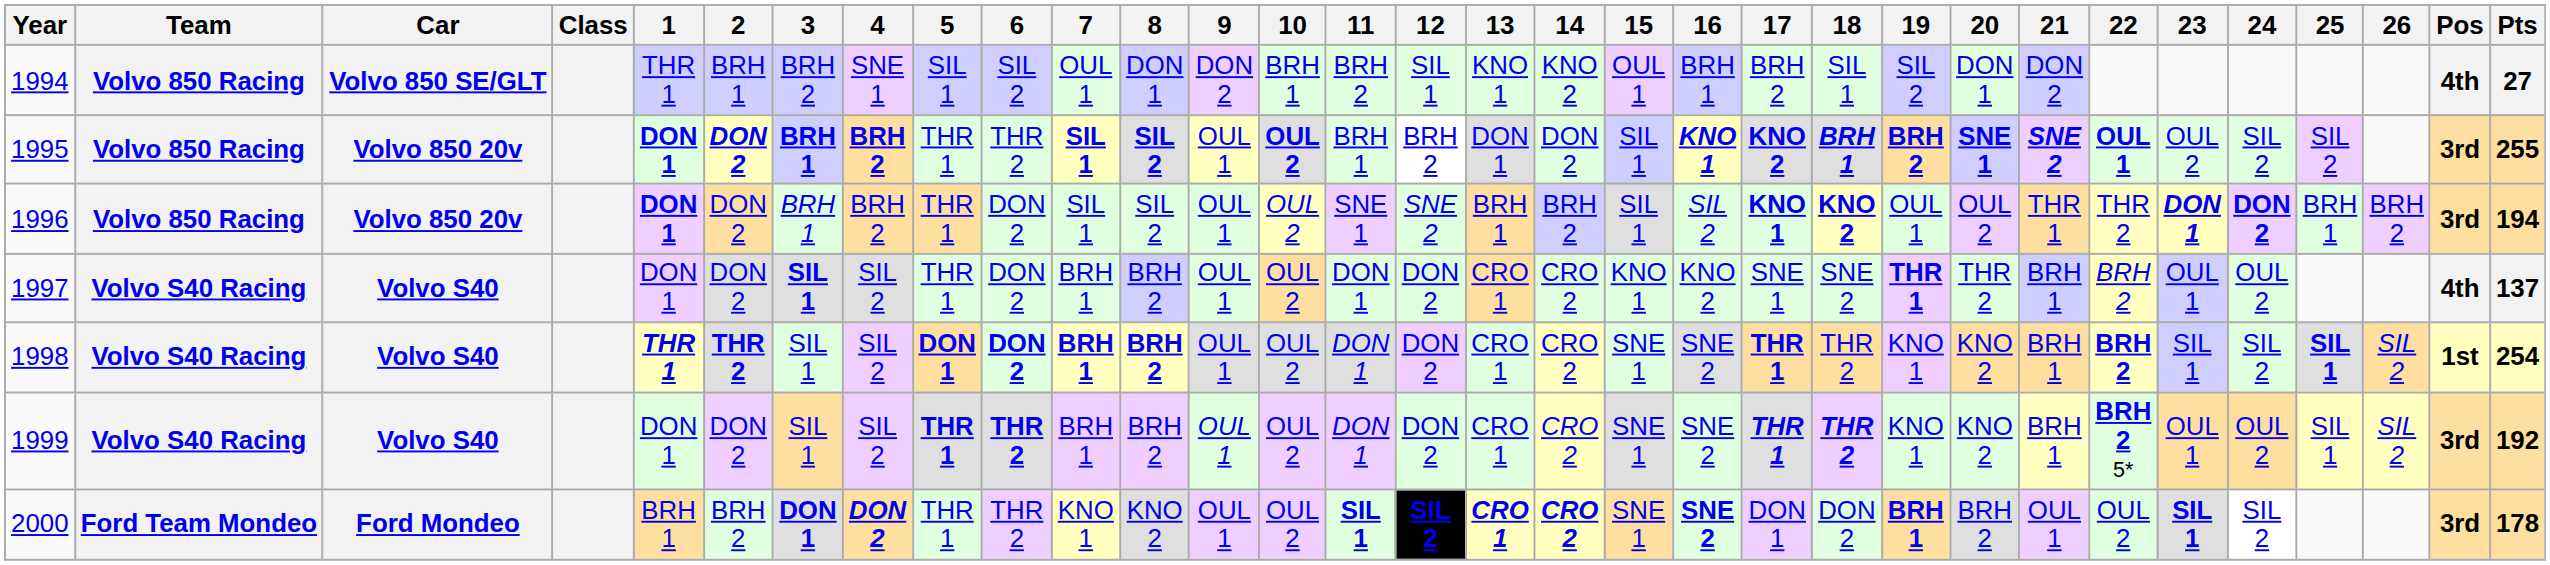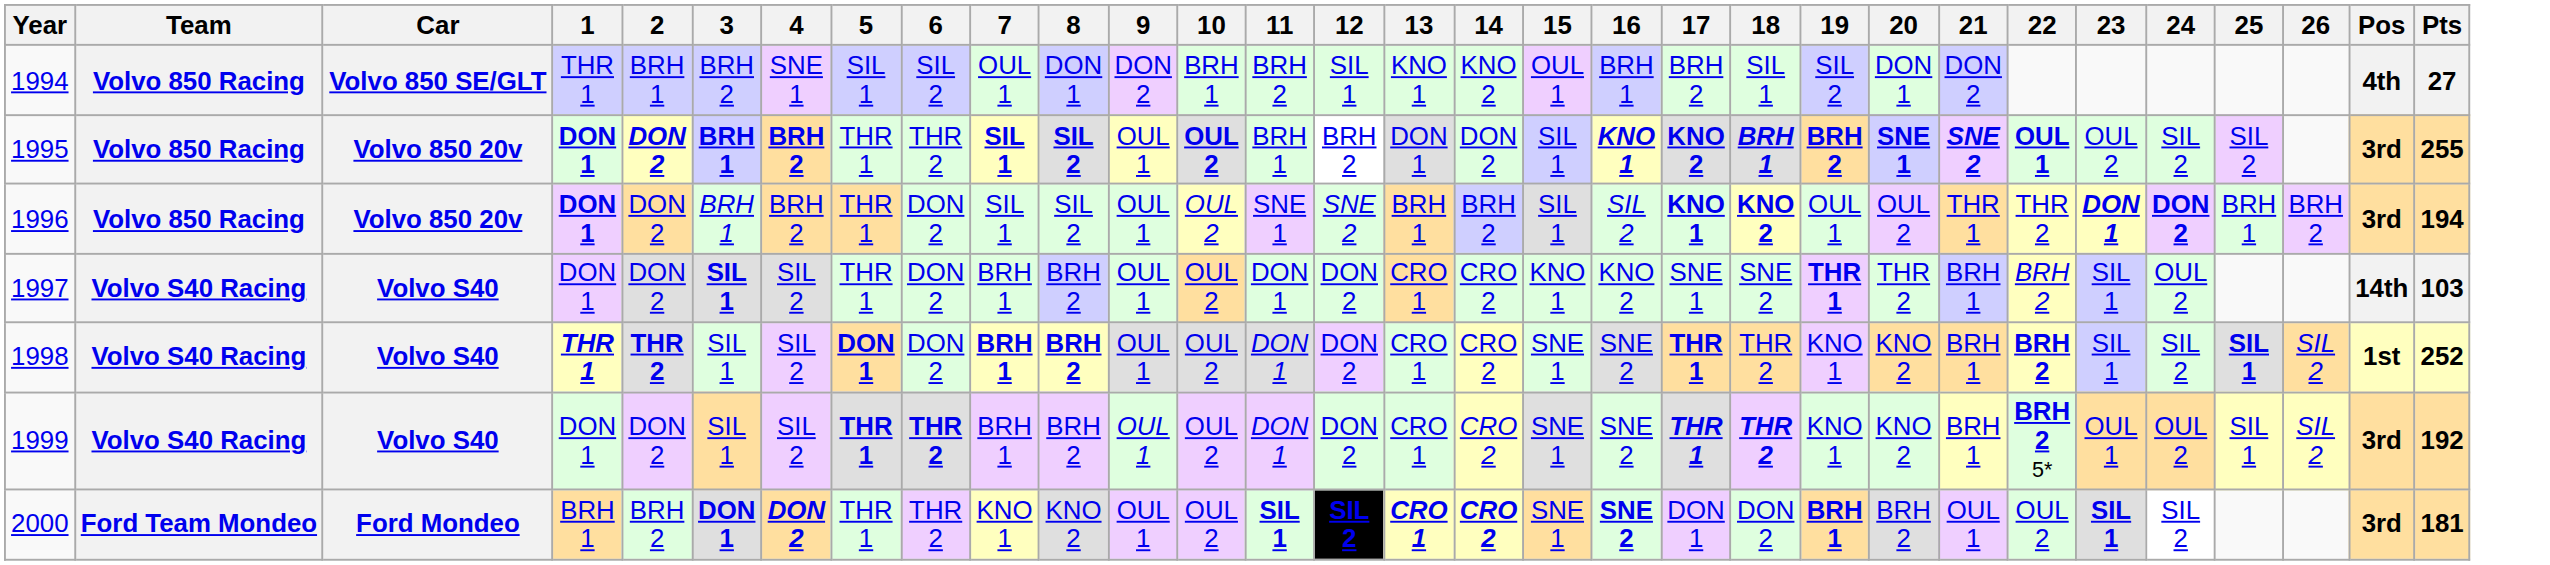- column: Class
1997 | 23: OUL 1 -> SIL 1
1997 | Pos: 4th -> 14th
1997 | Pts: 137 -> 103
1998 | 6: bold -> normal
1998 | Pts: 254 -> 252
2000 | Pts: 178 -> 181
